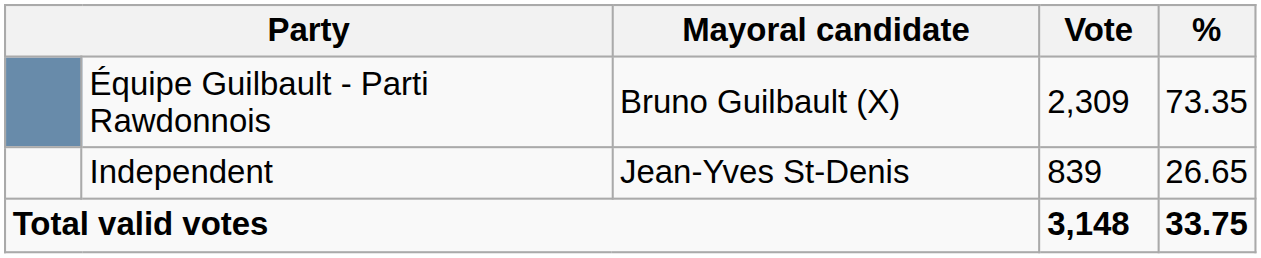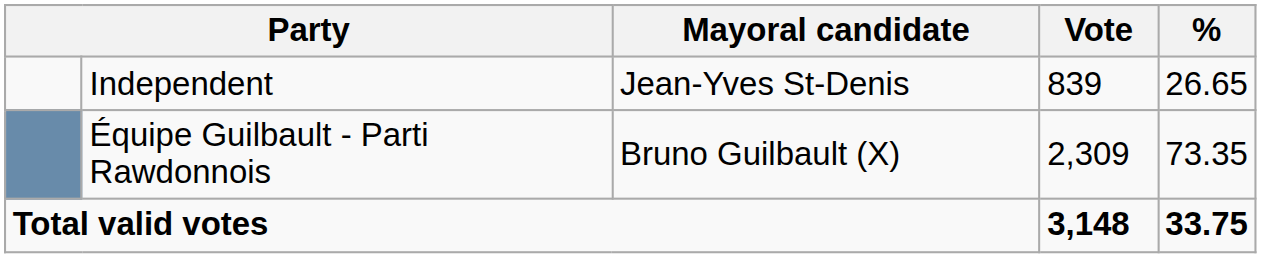rows swapped: Équipe Guilbault - Parti Rawdonnois <-> Independent
